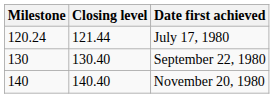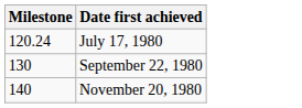- column: Closing level | 121.44 | 130.40 | 140.40
